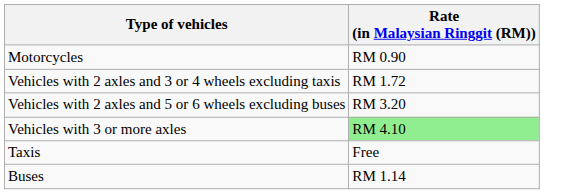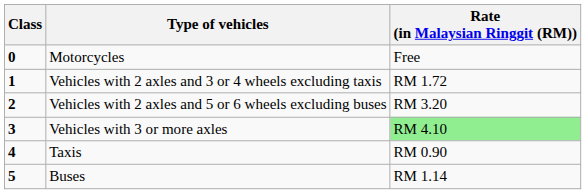+ column: Class | 0 | 1 | 2 | 3 | 4 | 5
Motorcycles | Rate (in Malaysian Ringgit (RM)): RM 0.90 -> Free
Taxis | Rate (in Malaysian Ringgit (RM)): Free -> RM 0.90
